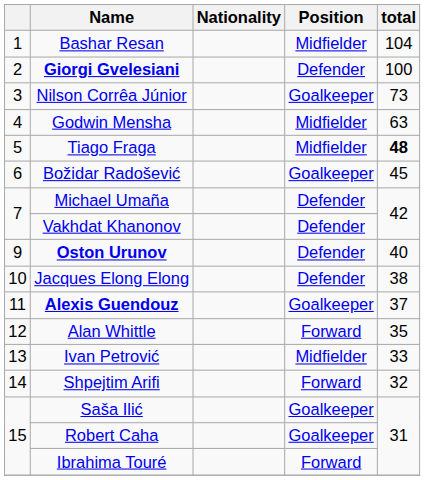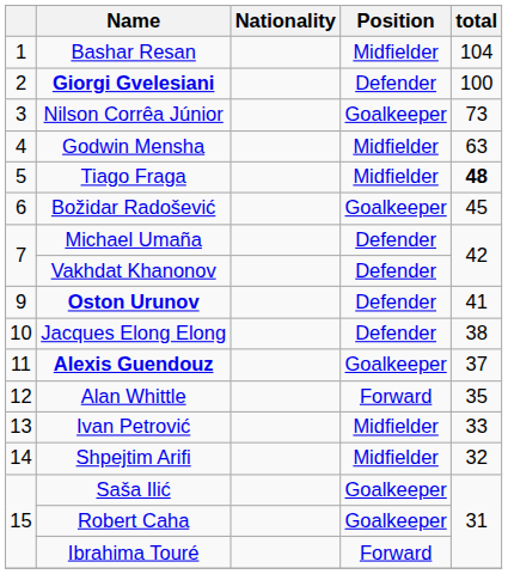Oston Urunov | total: 40 -> 41
Shpejtim Arifi | Position: Forward -> Midfielder
